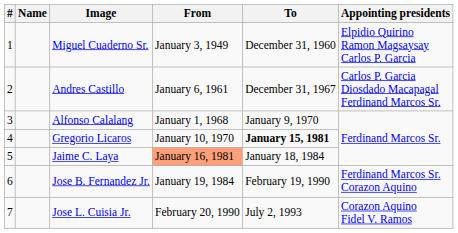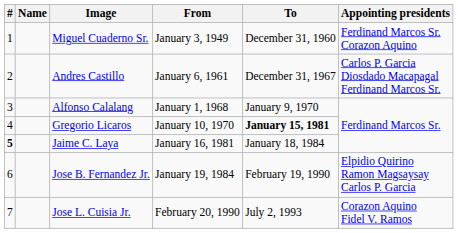Miguel Cuaderno Sr. | Appointing presidents: Elpidio Quirino Ramon Magsaysay Carlos P. Garcia -> Ferdinand Marcos Sr. Corazon Aquino
Jaime C. Laya | #: normal -> bold
Jaime C. Laya | From: lightsalmon background -> no background
Jose B. Fernandez Jr. | Appointing presidents: Ferdinand Marcos Sr. Corazon Aquino -> Elpidio Quirino Ramon Magsaysay Carlos P. Garcia
